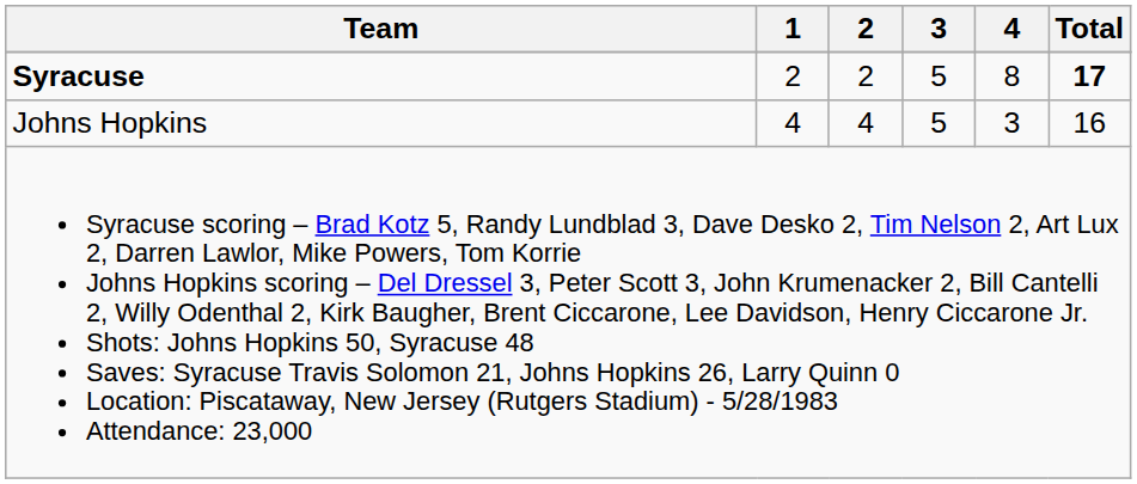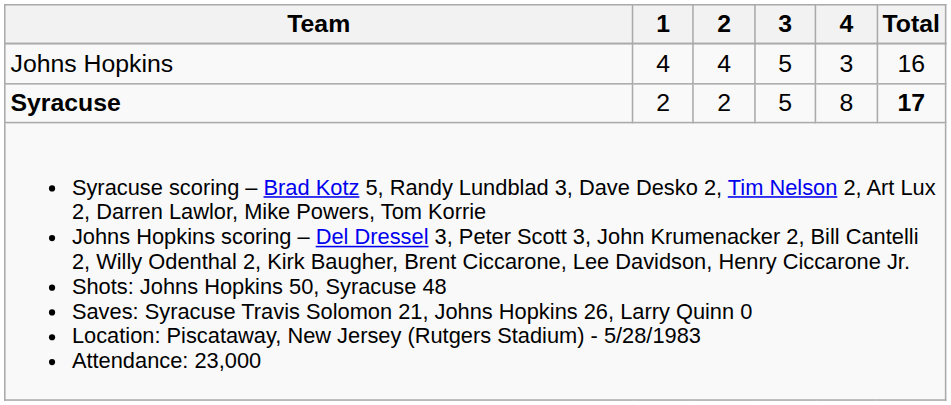rows swapped: Syracuse <-> Johns Hopkins
